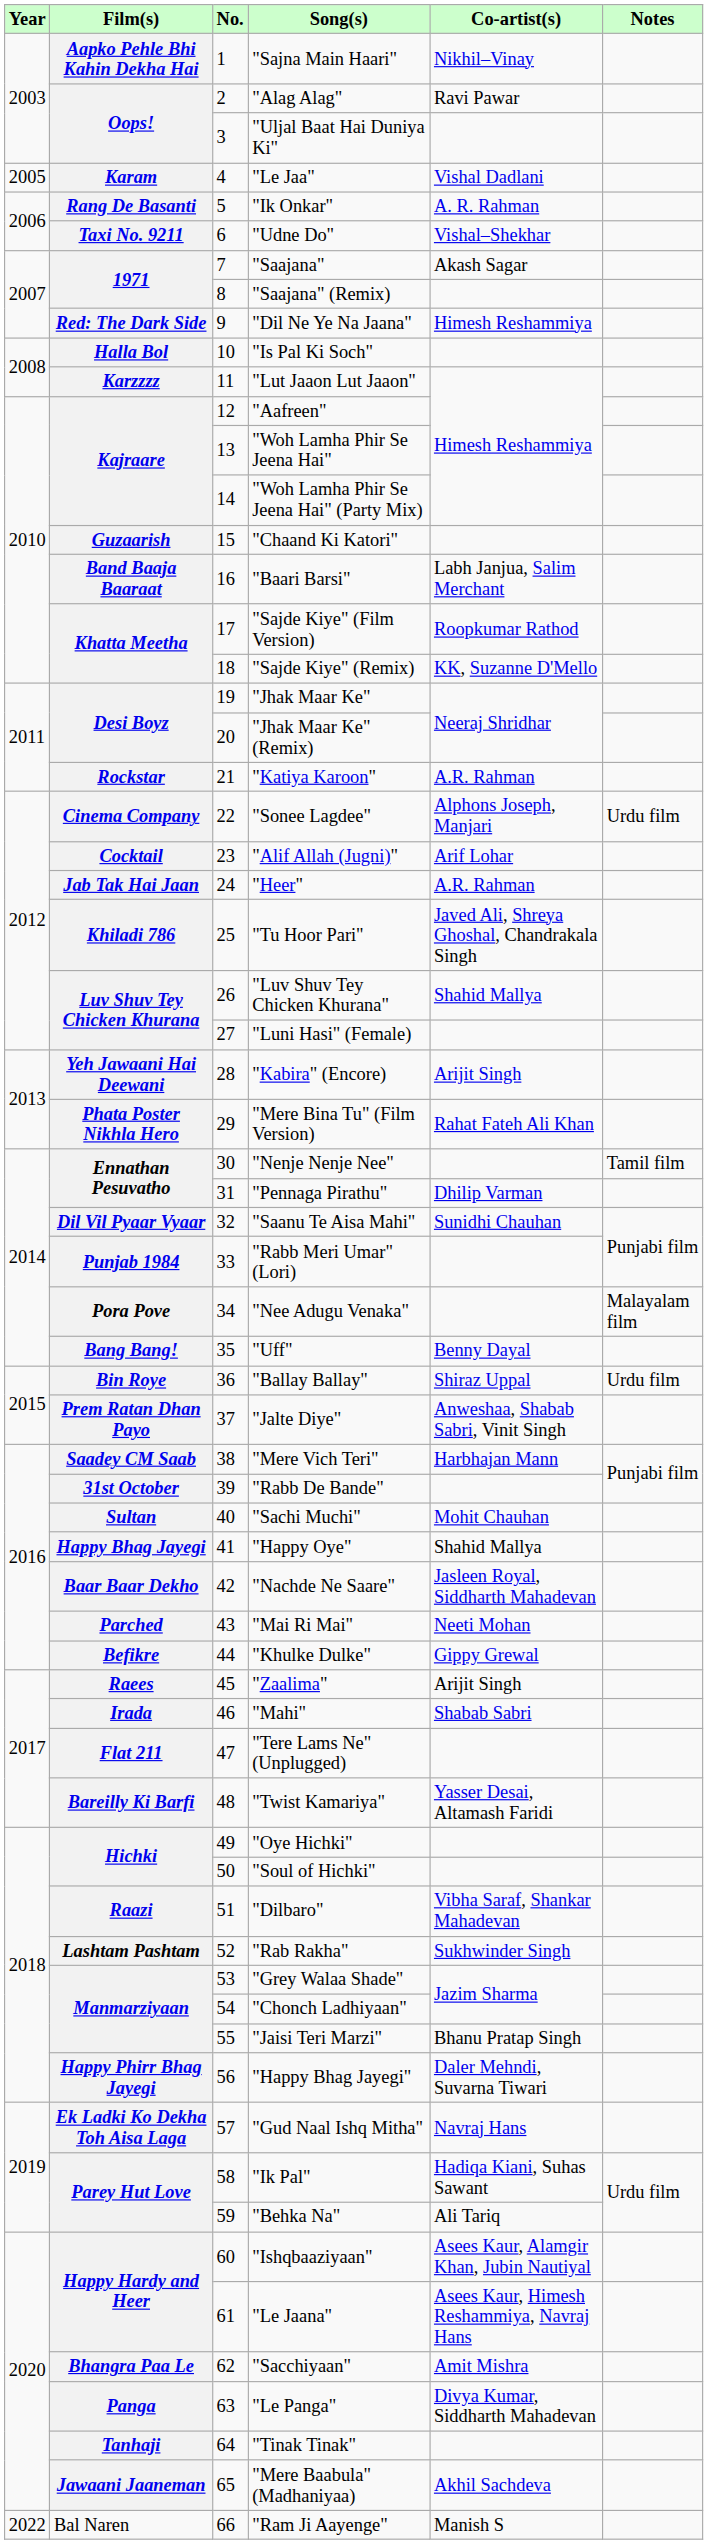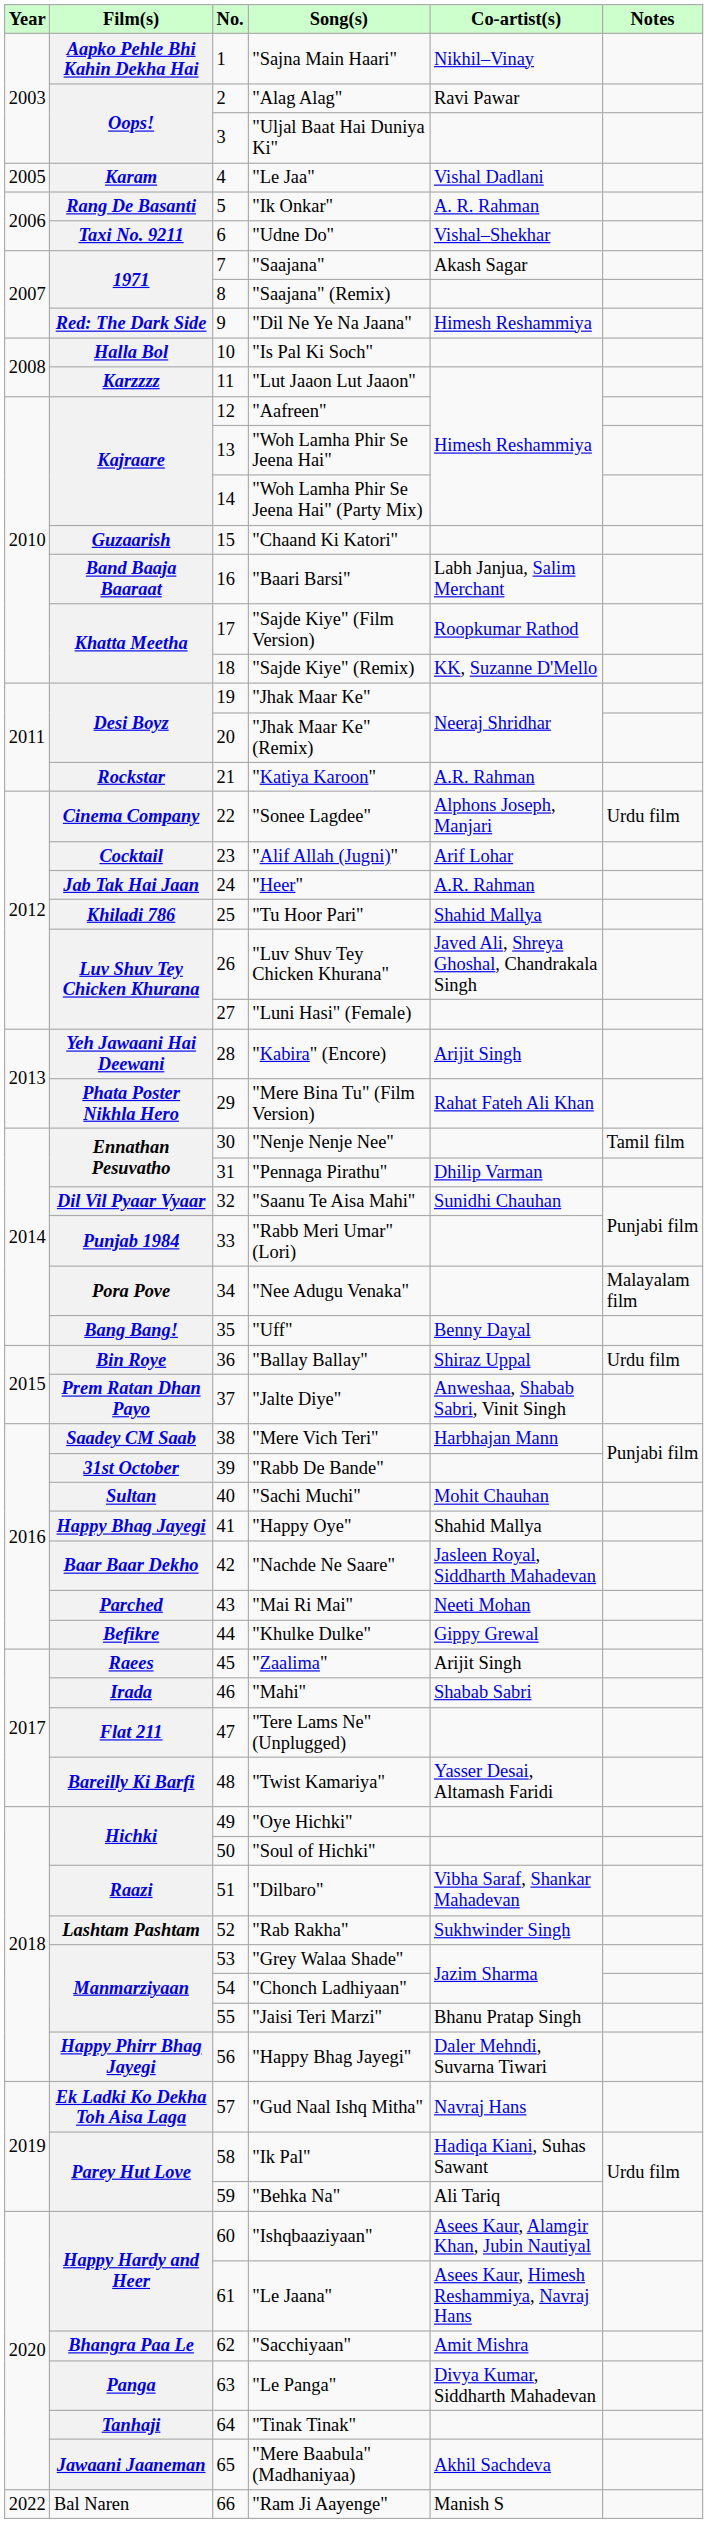"Tu Hoor Pari" | Co-artist(s): Javed Ali, Shreya Ghoshal, Chandrakala Singh -> Shahid Mallya
"Luv Shuv Tey Chicken Khurana" | Co-artist(s): Shahid Mallya -> Javed Ali, Shreya Ghoshal, Chandrakala Singh
